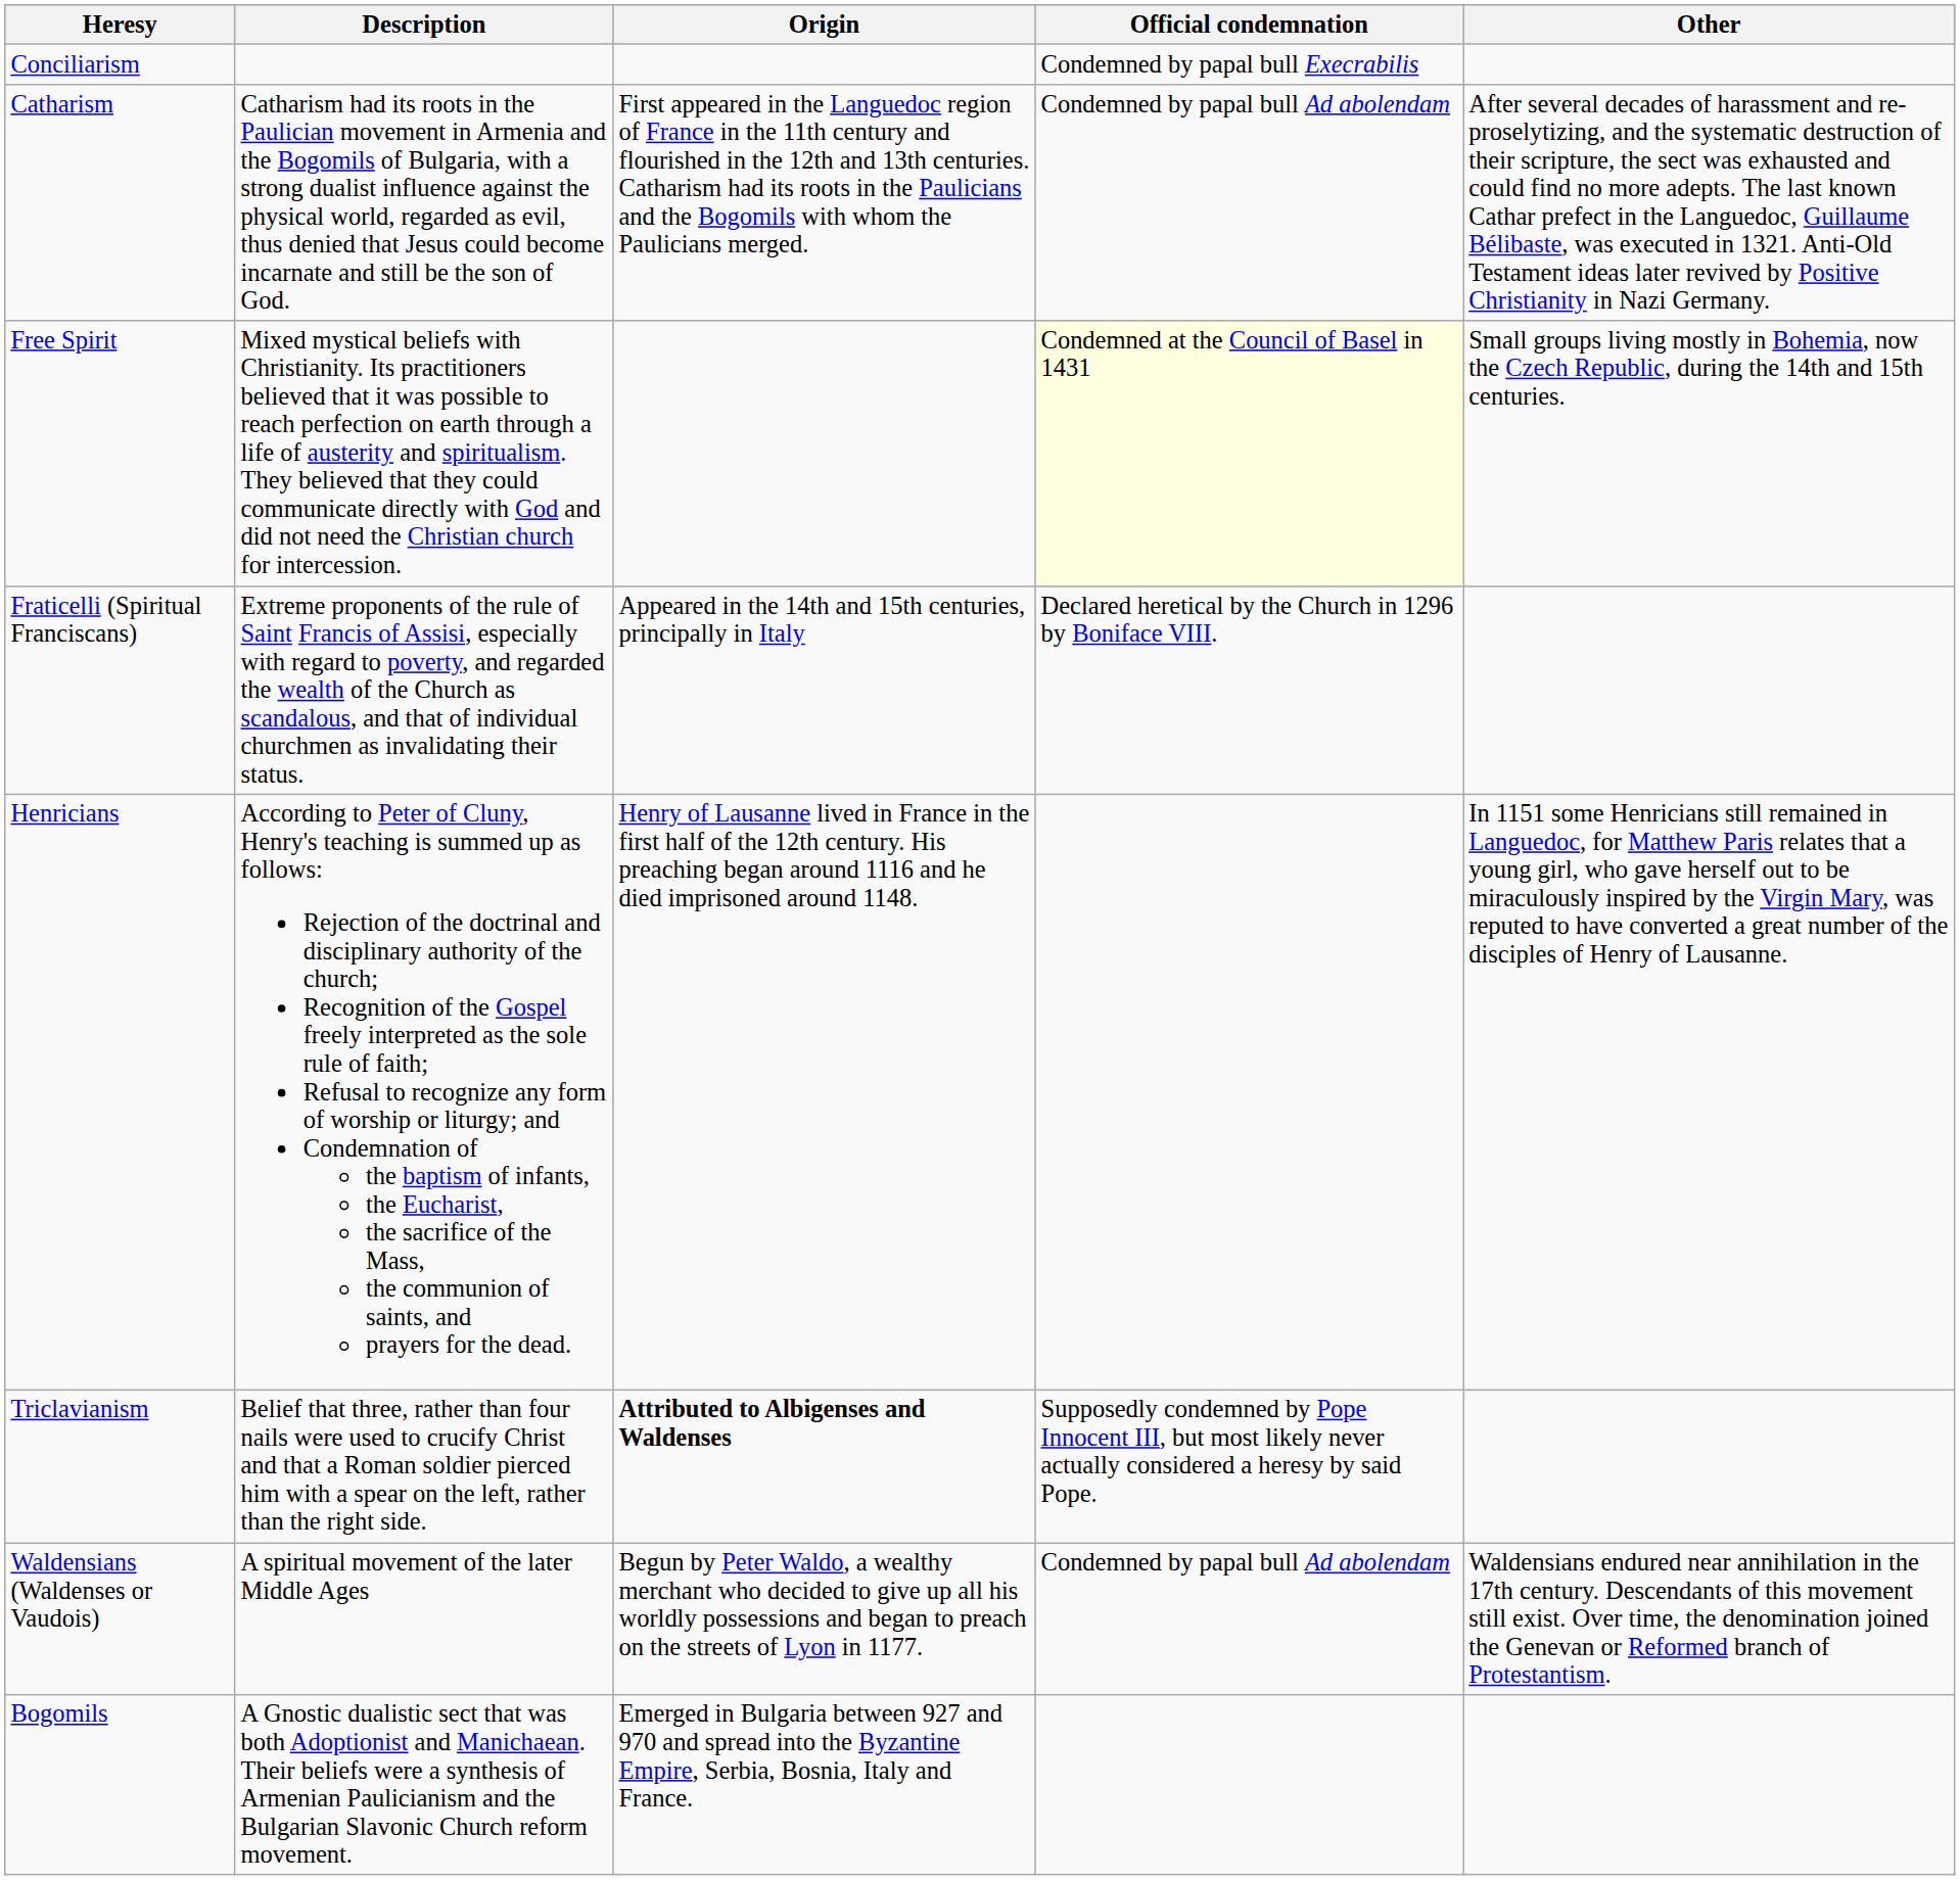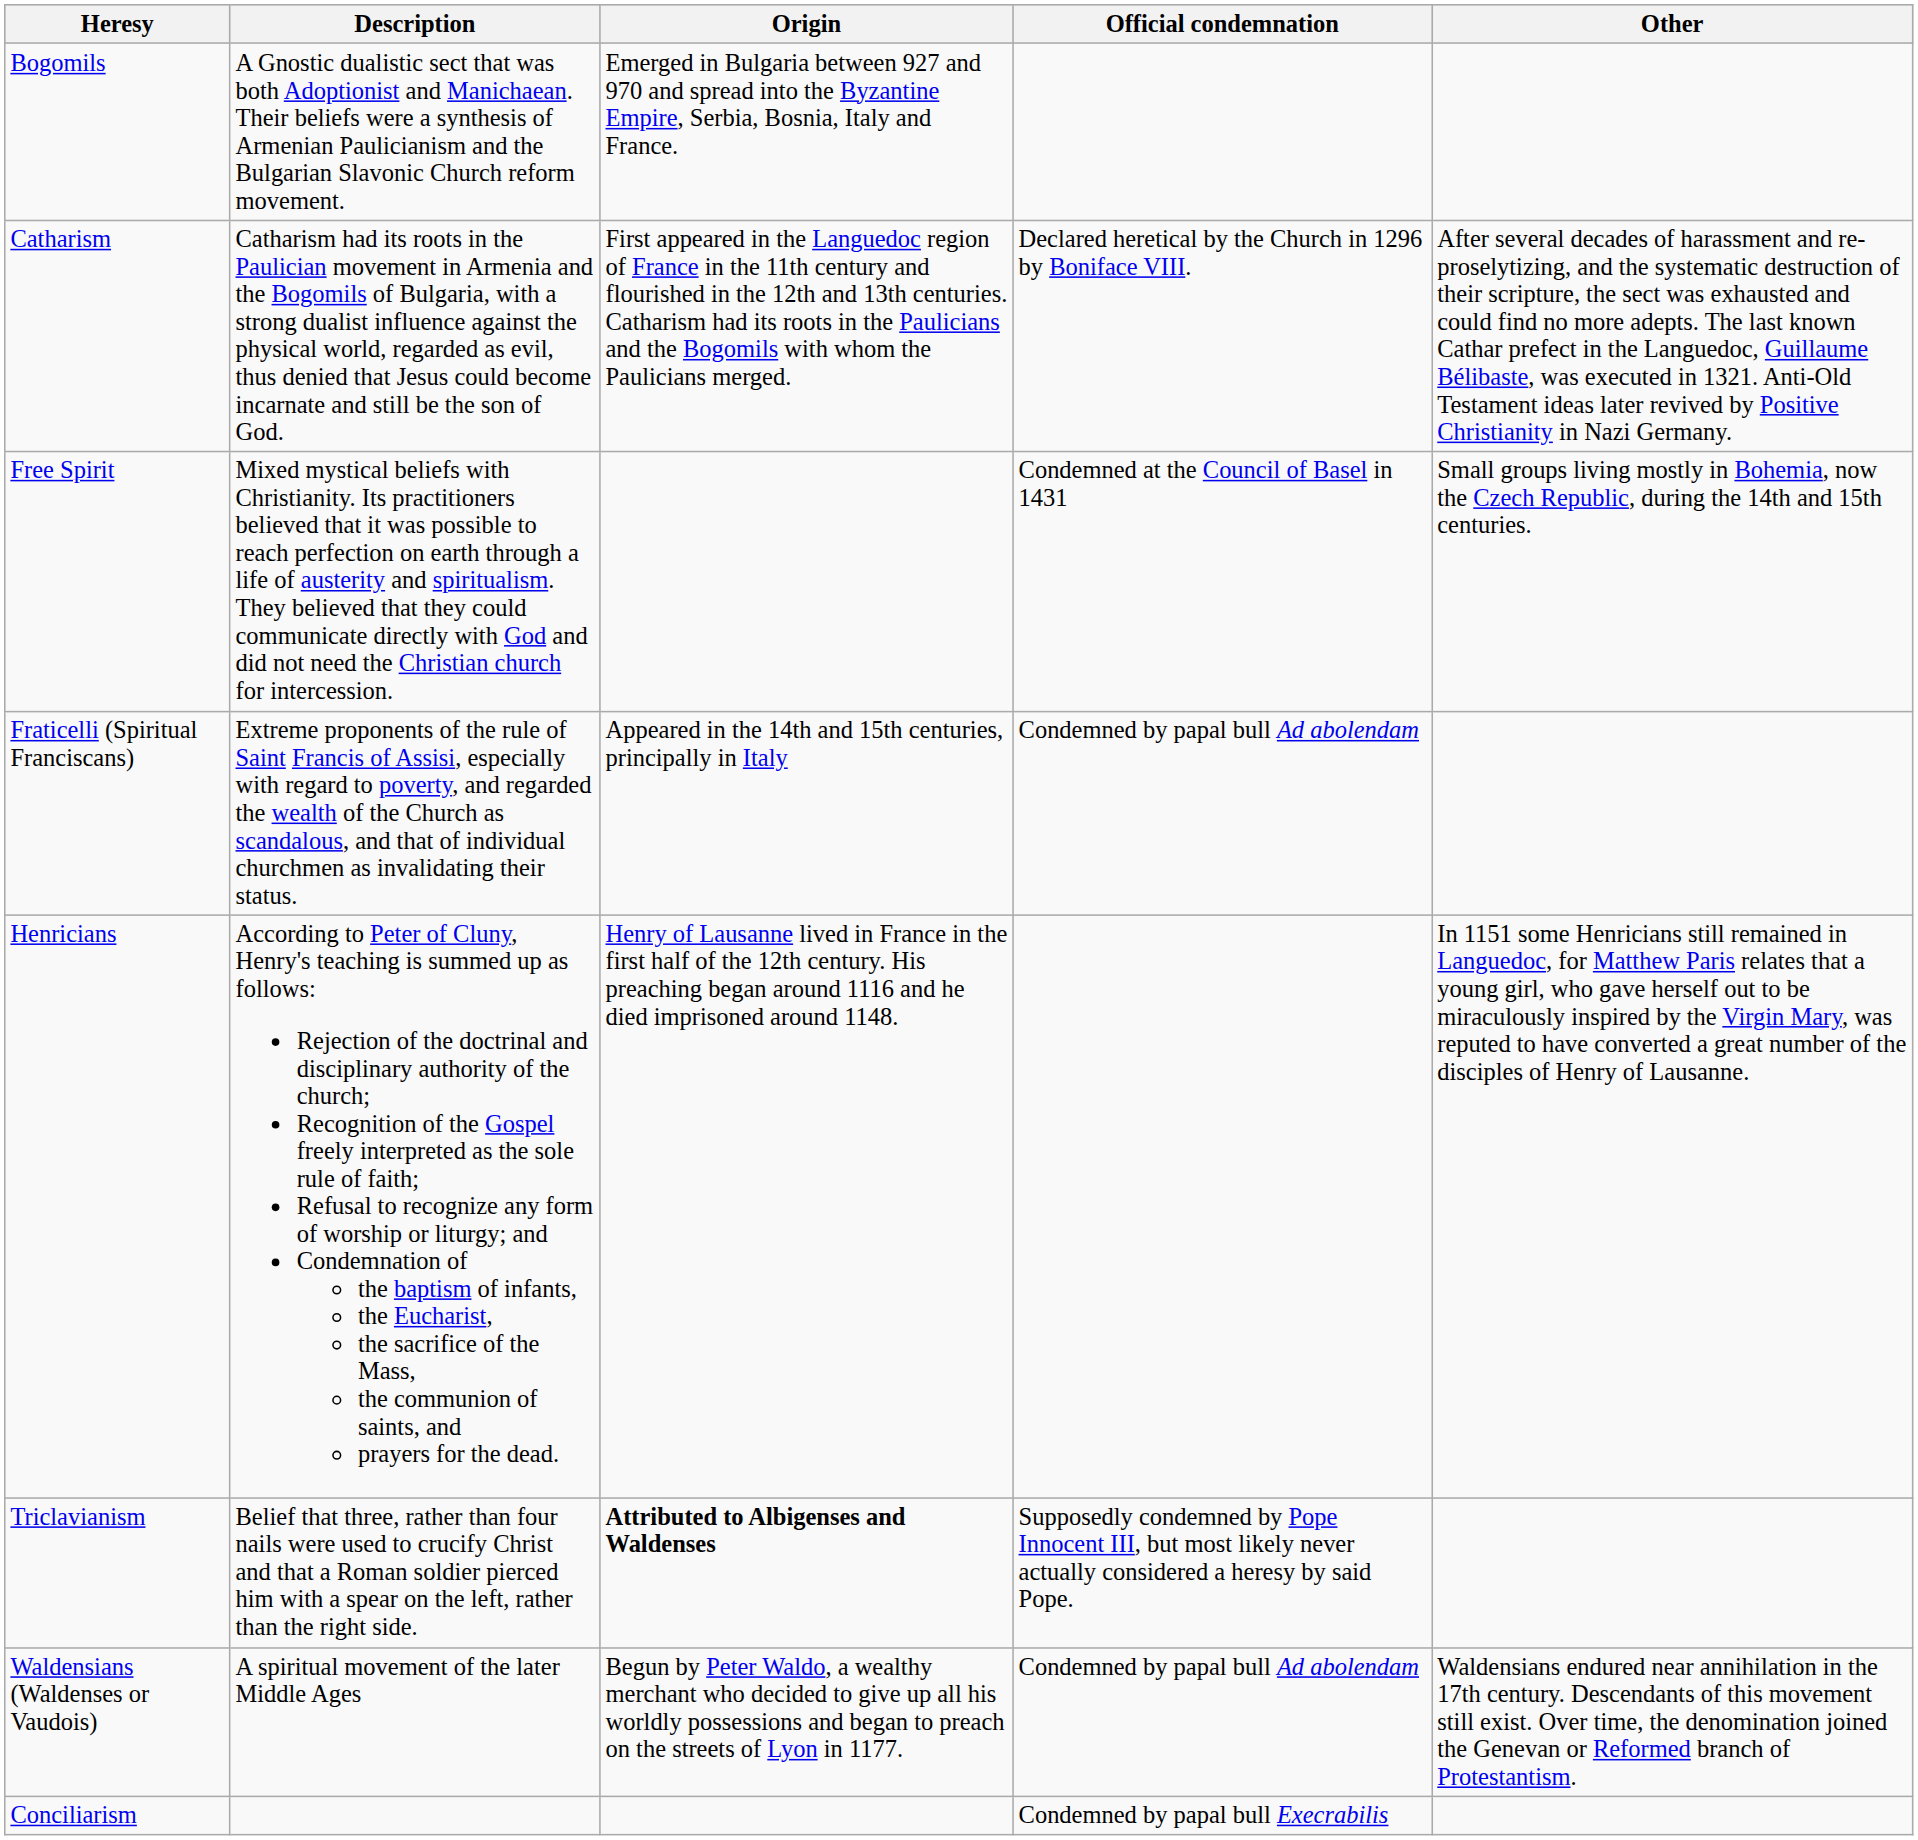rows swapped: Bogomils <-> Conciliarism
Catharism | Official condemnation: Condemned by papal bull Ad abolendam -> Declared heretical by the Church in 1296 by Boniface VIII.
Free Spirit | Official condemnation: lightyellow background -> no background
Fraticelli (Spiritual Franciscans) | Official condemnation: Declared heretical by the Church in 1296 by Boniface VIII. -> Condemned by papal bull Ad abolendam
